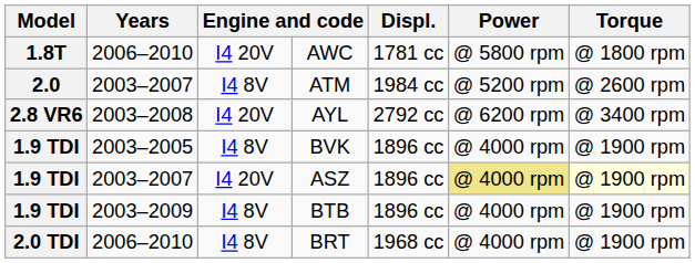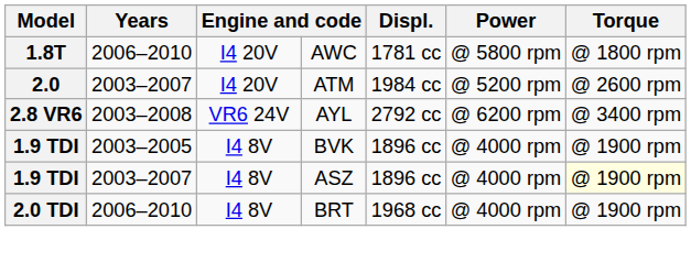ATM | column 3: I4 8V -> I4 20V
AYL | column 3: I4 20V -> VR6 24V
ASZ | column 3: I4 20V -> I4 8V
ASZ | Power: khaki background -> no background
- row: 1.9 TDI | 2003–2009 | I4 8V | BTB | 1896 cc | @ 4000 rpm | @ 1900 rpm
